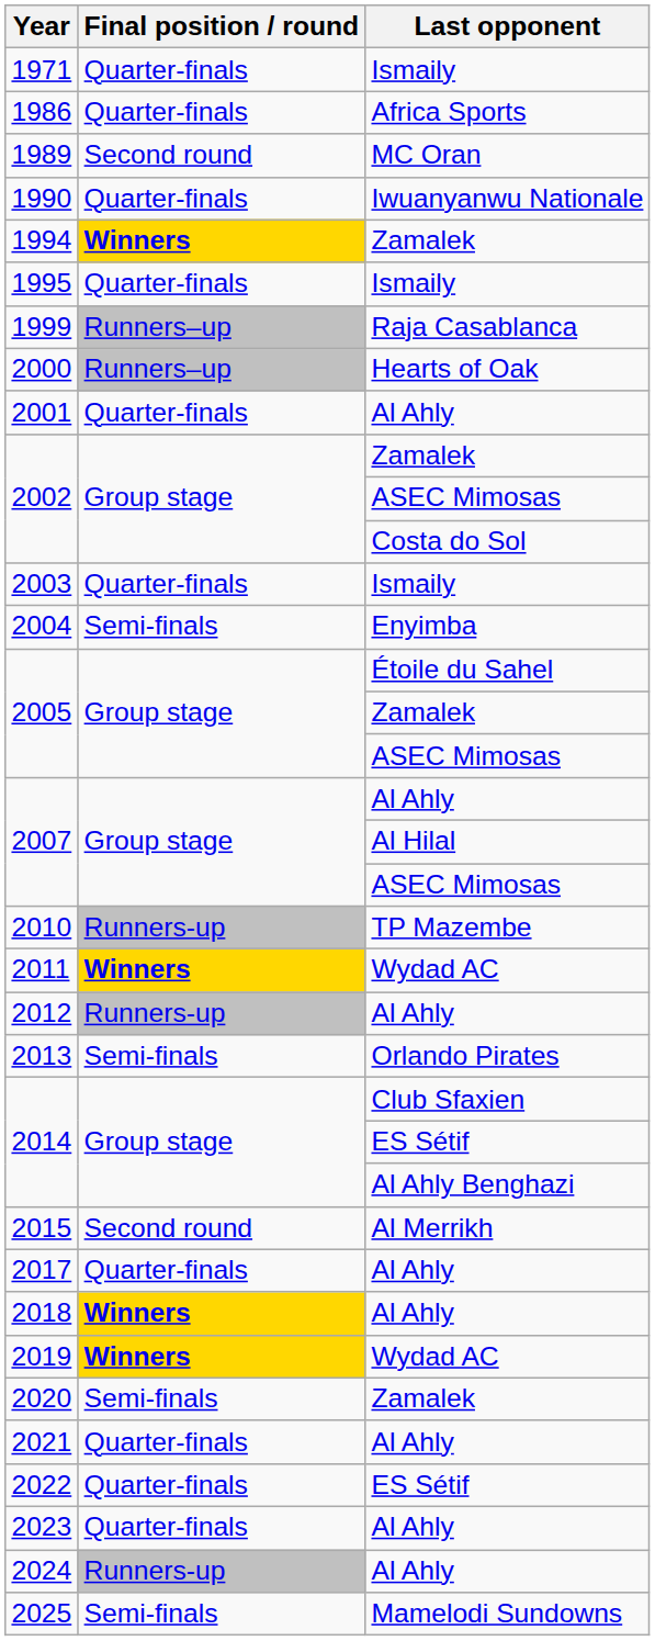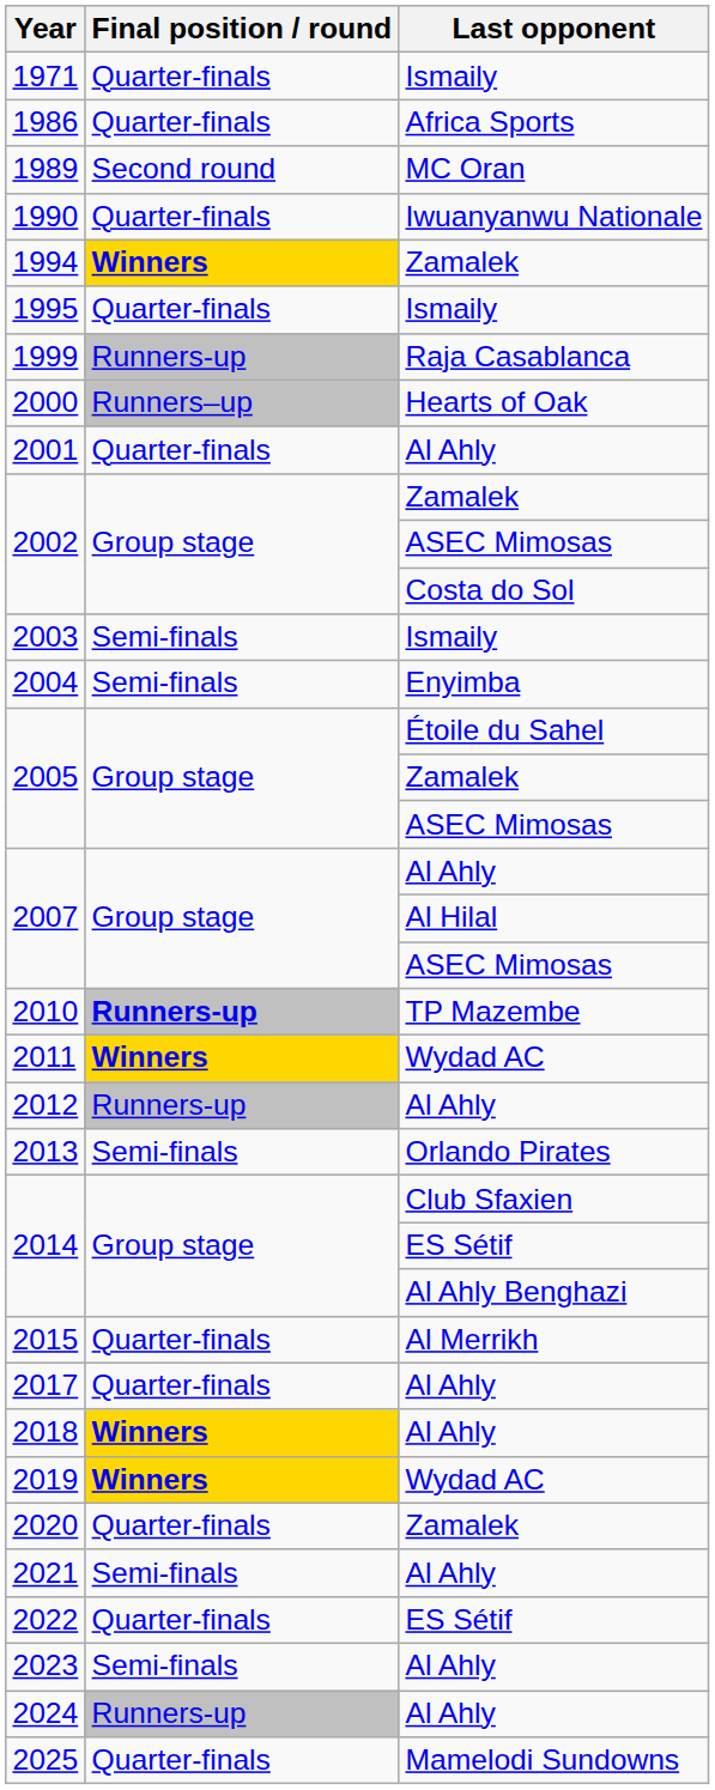1999 | Final position / round: Runners–up -> Runners-up
2003 | Final position / round: Quarter-finals -> Semi-finals
2010 | Final position / round: normal -> bold
2015 | Final position / round: Second round -> Quarter-finals
2020 | Final position / round: Semi-finals -> Quarter-finals
2021 | Final position / round: Quarter-finals -> Semi-finals
2023 | Final position / round: Quarter-finals -> Semi-finals
2025 | Final position / round: Semi-finals -> Quarter-finals
